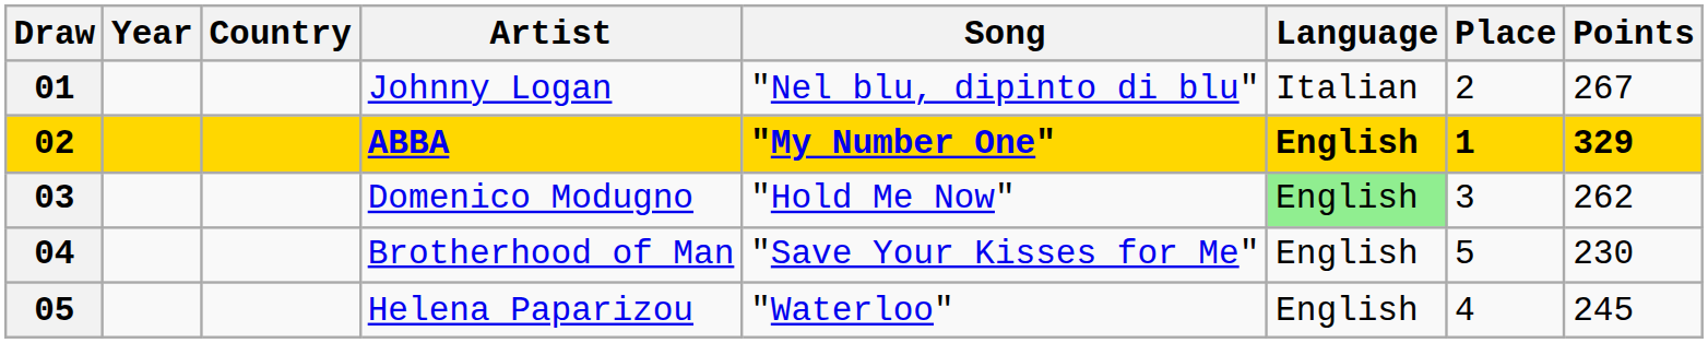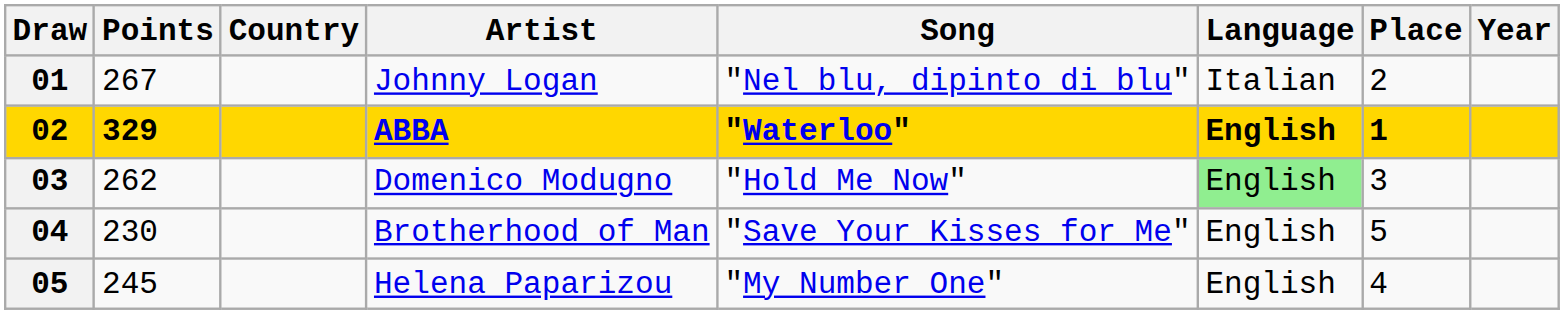columns swapped: Year <-> Points
02 | Song: "My Number One" -> "Waterloo"
05 | Song: "Waterloo" -> "My Number One"
